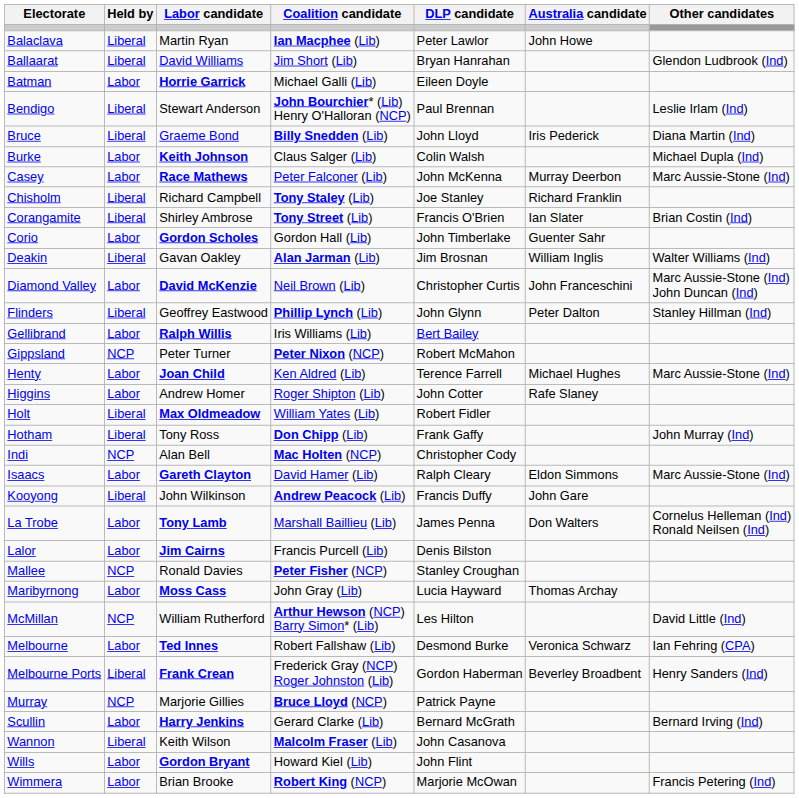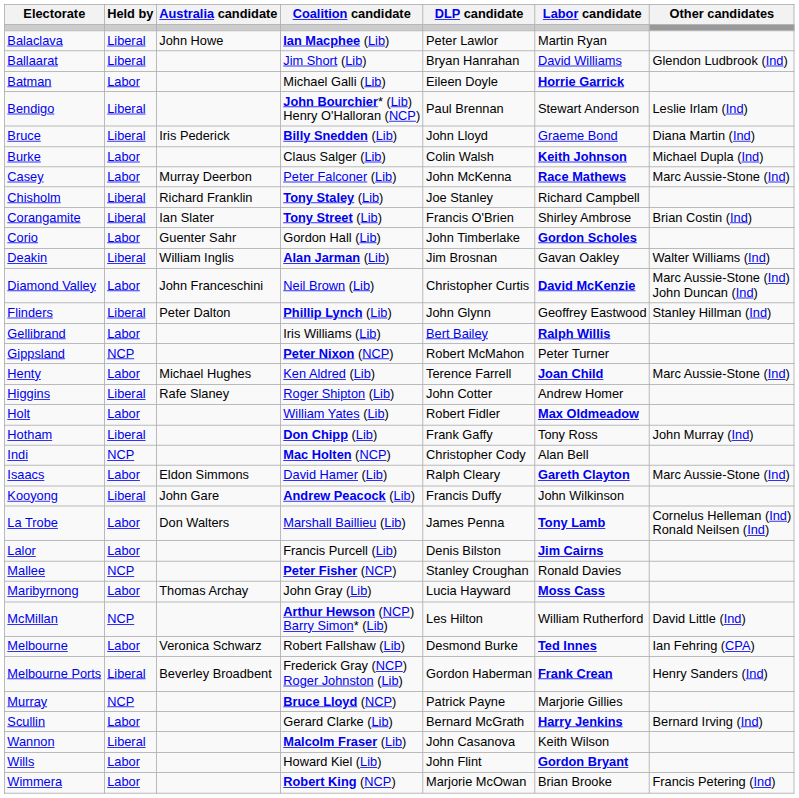columns swapped: Labor candidate <-> Australia candidate
Higgins | Held by: Labor -> Liberal
Holt | Held by: Liberal -> Labor
